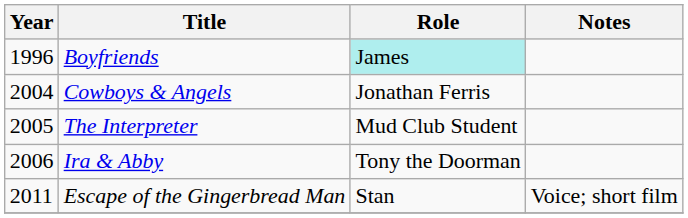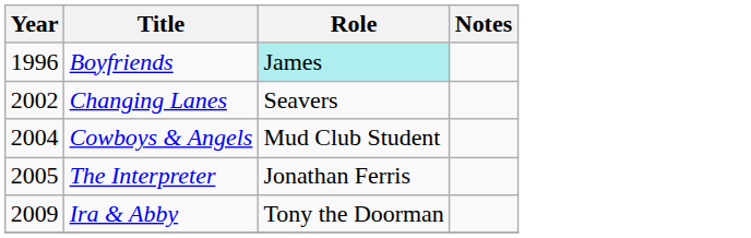+ row: 2002 | Changing Lanes | Seavers
Cowboys & Angels | Role: Jonathan Ferris -> Mud Club Student
The Interpreter | Role: Mud Club Student -> Jonathan Ferris
Ira & Abby | Year: 2006 -> 2009
- row: 2011 | Escape of the Gingerbread Man | Stan | Voice; short film
